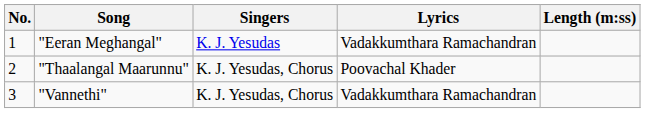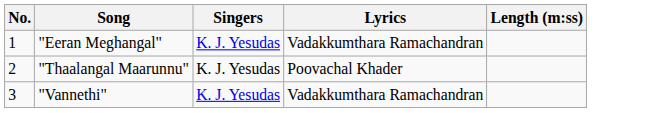"Thaalangal Maarunnu" | Singers: K. J. Yesudas, Chorus -> K. J. Yesudas
"Vannethi" | Singers: K. J. Yesudas, Chorus -> K. J. Yesudas
